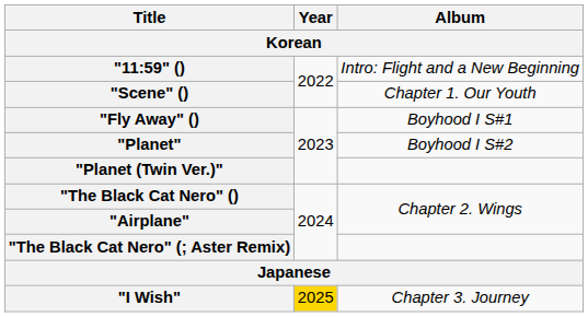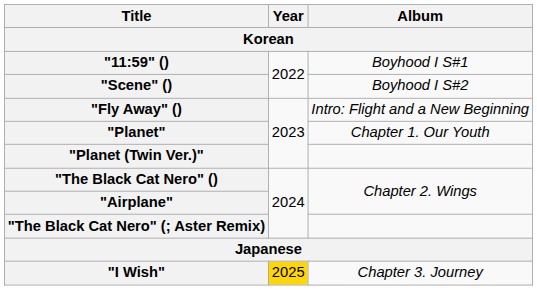"11:59" () | Album: Intro: Flight and a New Beginning -> Boyhood I S#1
"Scene" () | Album: Chapter 1. Our Youth -> Boyhood I S#2
"Fly Away" () | Album: Boyhood I S#1 -> Intro: Flight and a New Beginning
"Planet" | Album: Boyhood I S#2 -> Chapter 1. Our Youth
